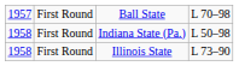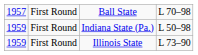Indiana State (Pa.) | column 1: 1958 -> 1959
Illinois State | column 1: 1958 -> 1959
